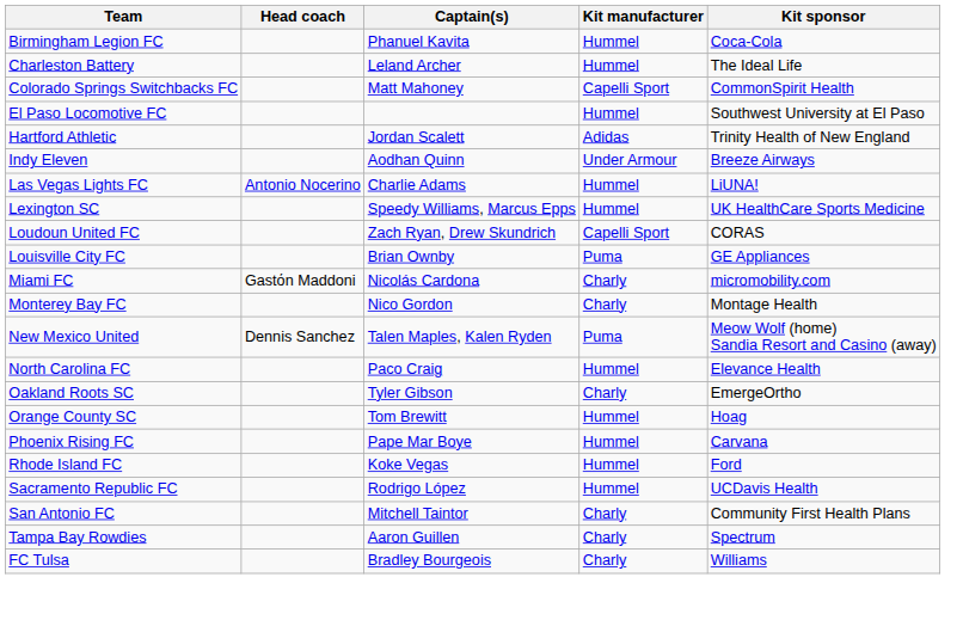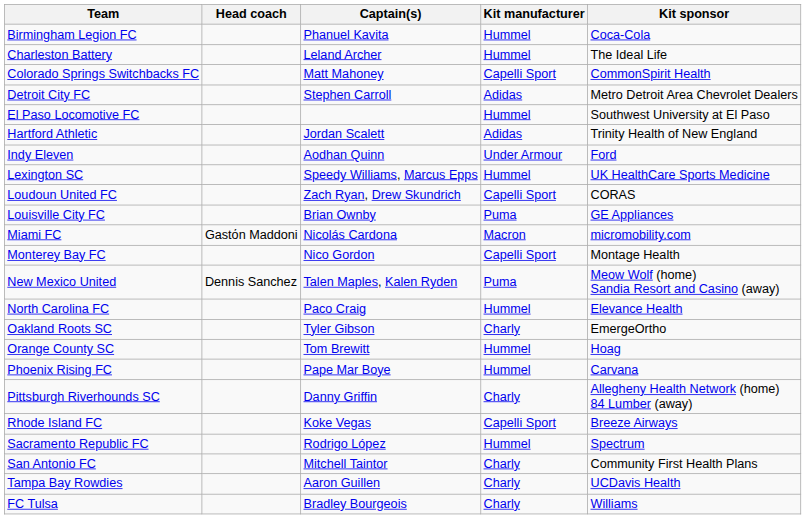+ row: Detroit City FC | Stephen Carroll | Adidas | Metro Detroit Area Chevrolet Dealers
Indy Eleven | Kit sponsor: Breeze Airways -> Ford
- row: Las Vegas Lights FC | Antonio Nocerino | Charlie Adams | Hummel | LiUNA!
Miami FC | Kit manufacturer: Charly -> Macron
Monterey Bay FC | Kit manufacturer: Charly -> Capelli Sport
+ row: Pittsburgh Riverhounds SC | Danny Griffin | Charly | Allegheny Health Network (home) 84 Lumber (away)
Rhode Island FC | Kit manufacturer: Hummel -> Capelli Sport
Rhode Island FC | Kit sponsor: Ford -> Breeze Airways
Sacramento Republic FC | Kit sponsor: UCDavis Health -> Spectrum
Tampa Bay Rowdies | Kit sponsor: Spectrum -> UCDavis Health
